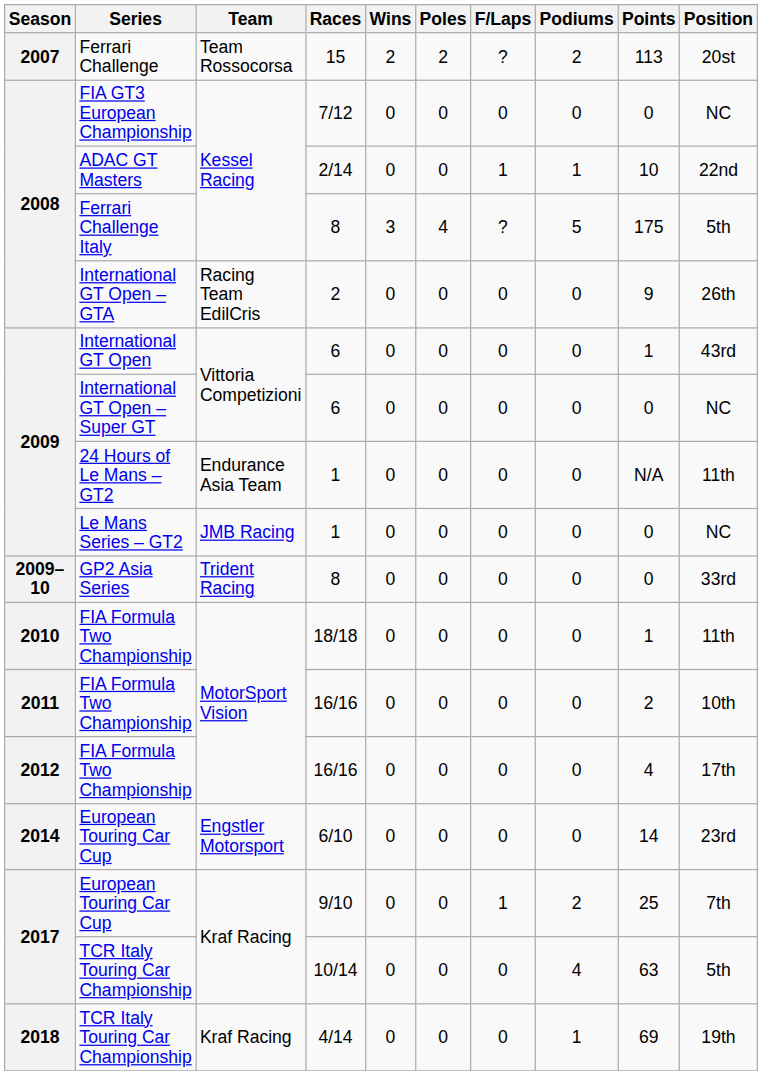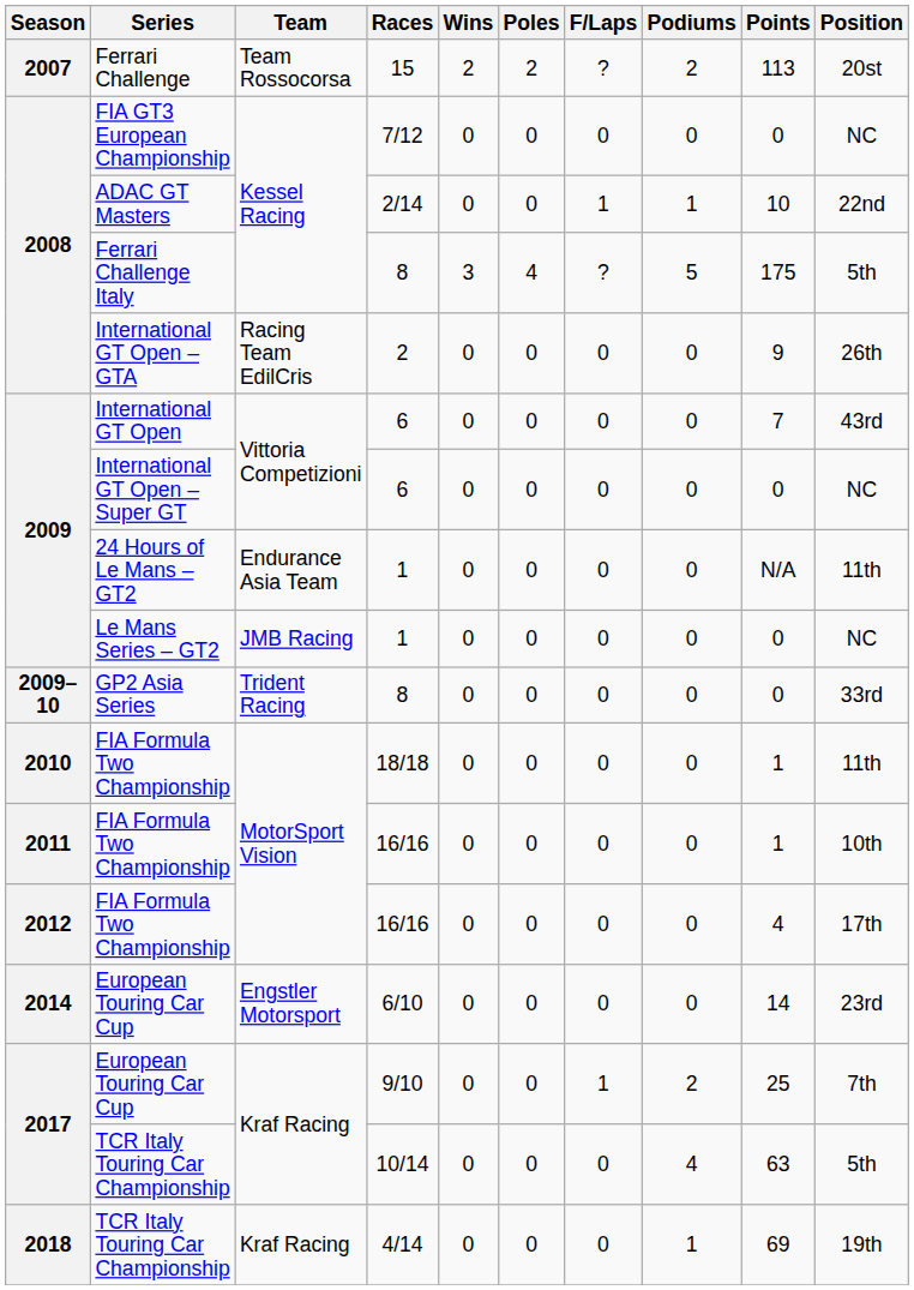International GT Open | Points: 1 -> 7
2011 / FIA Formula Two Championship | Points: 2 -> 1
